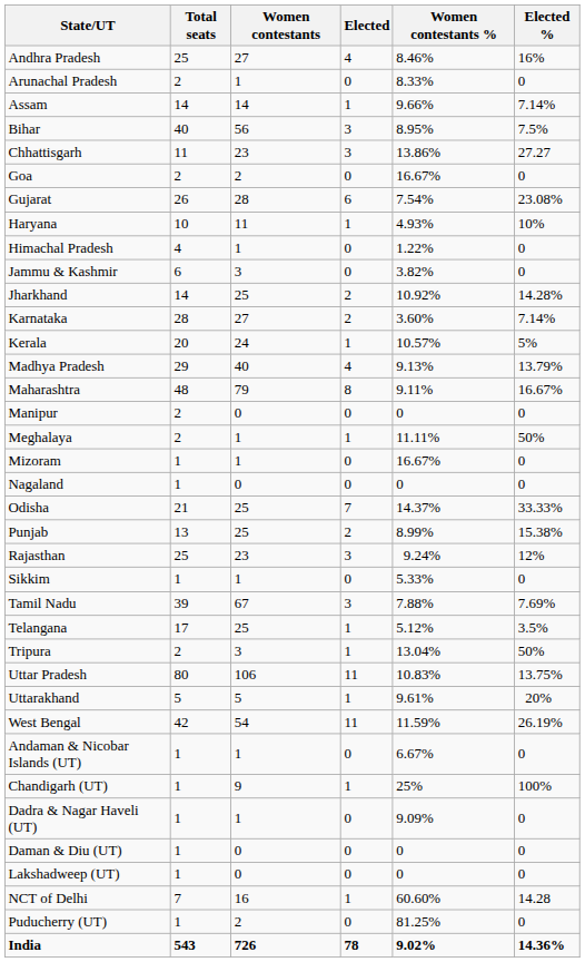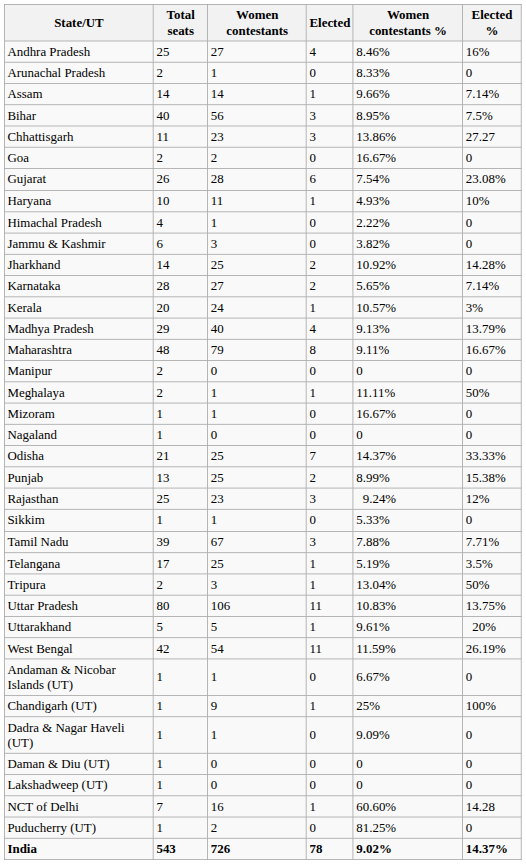Himachal Pradesh | Women contestants %: 1.22% -> 2.22%
Karnataka | Women contestants %: 3.60% -> 5.65%
Kerala | Elected %: 5% -> 3%
Tamil Nadu | Elected %: 7.69% -> 7.71%
Telangana | Women contestants %: 5.12% -> 5.19%
India | Elected %: 14.36% -> 14.37%
